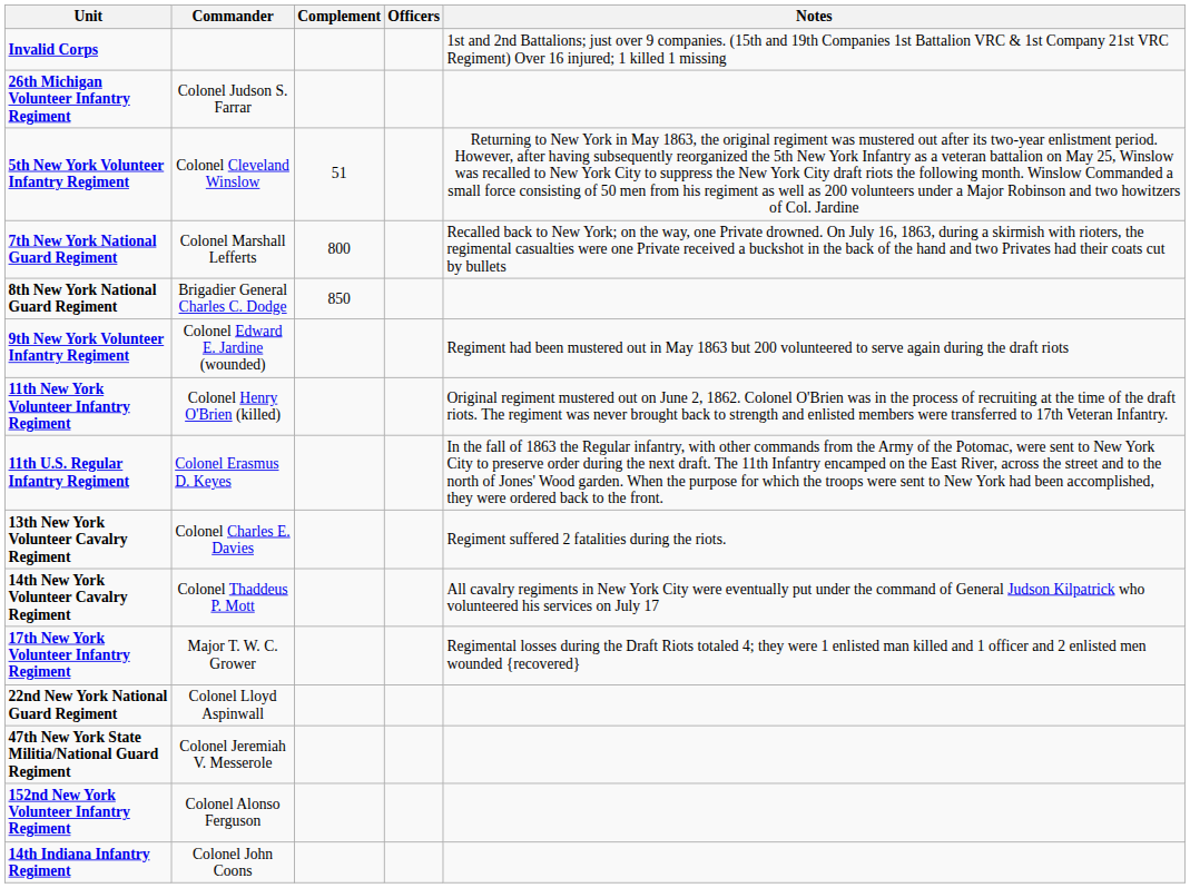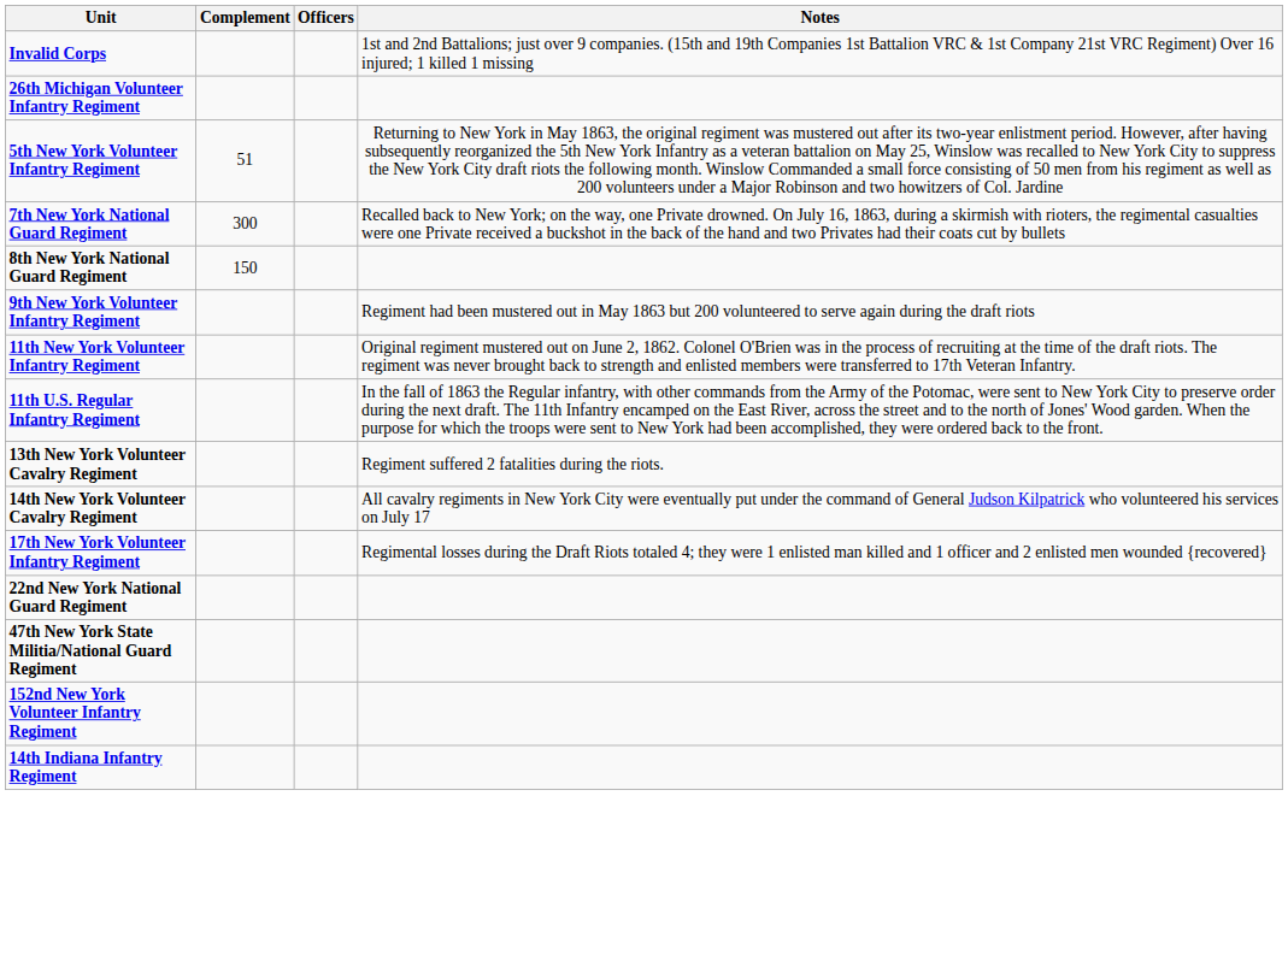- column: Commander | Colonel Judson S. Farrar | Colonel Cleveland Winslow | Colonel Marshall Lefferts | Brigadier General Charles C. Dodge | Colonel Edward E. Jardine (wounded) | Colonel Henry O'Brien (killed) | Colonel Erasmus D. Keyes | Colonel Charles E. Davies | Colonel Thaddeus P. Mott | Major T. W. C. Grower | Colonel Lloyd Aspinwall | Colonel Jeremiah V. Messerole | Colonel Alonso Ferguson | Colonel John Coons
7th New York National Guard Regiment | Complement: 800 -> 300
8th New York National Guard Regiment | Complement: 850 -> 150
